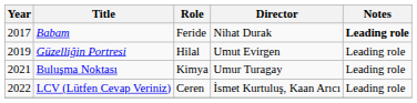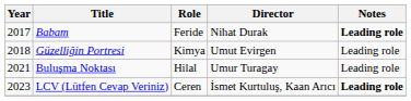Güzelliğin Portresi | Year: 2019 -> 2018
Güzelliğin Portresi | Role: Hilal -> Kimya
Buluşma Noktası | Role: Kimya -> Hilal
LCV (Lütfen Cevap Veriniz) | Year: 2022 -> 2023
LCV (Lütfen Cevap Veriniz) | Notes: normal -> bold
